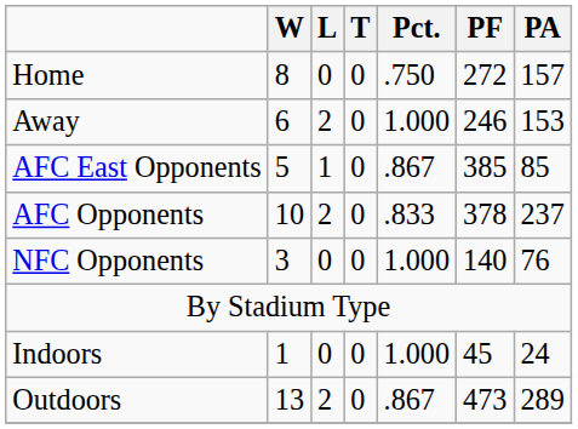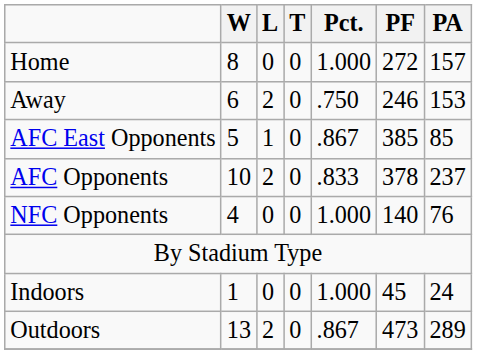Home | Pct.: .750 -> 1.000
Away | Pct.: 1.000 -> .750
NFC Opponents | W: 3 -> 4
